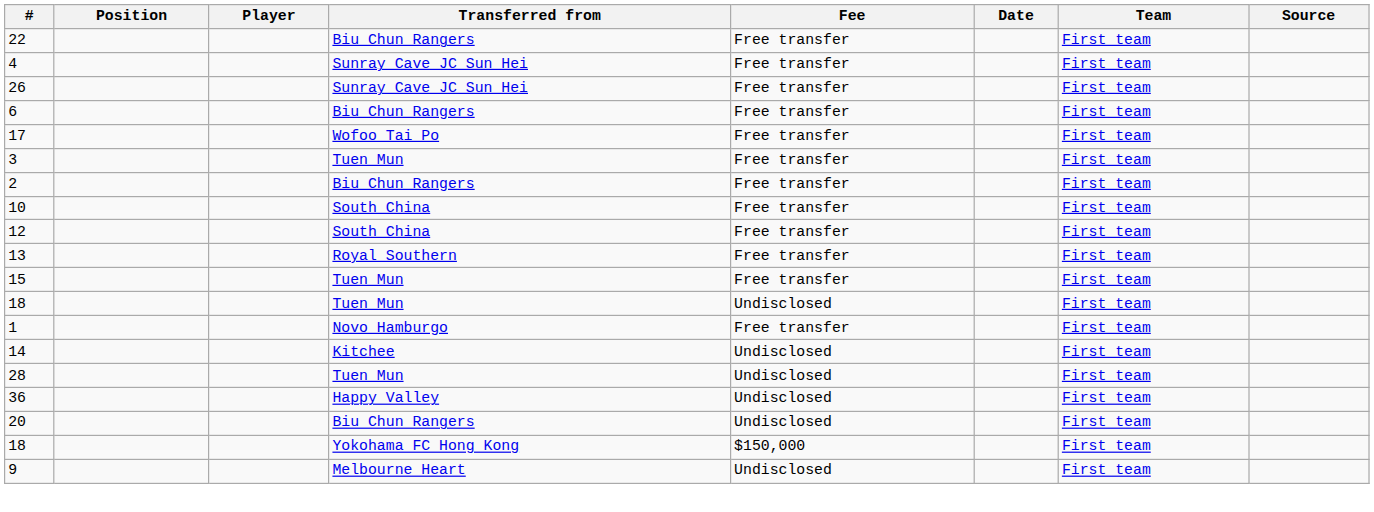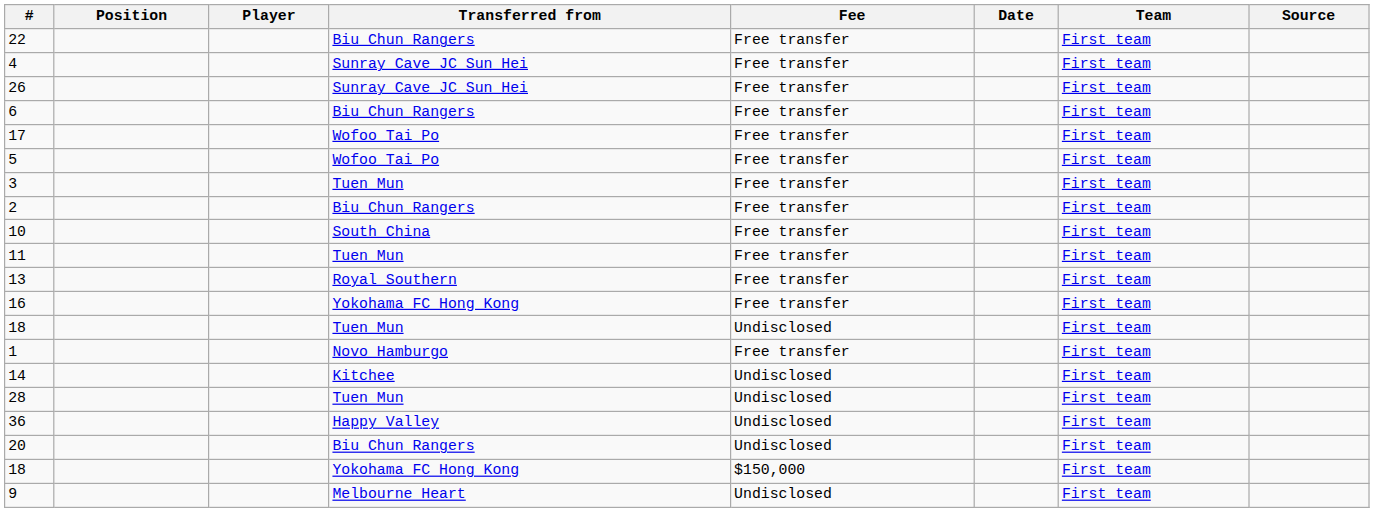+ row: 5 | Wofoo Tai Po | Free transfer | First team
+ row: 11 | Tuen Mun | Free transfer | First team
- row: 12 | South China | Free transfer | First team
- row: 15 | Tuen Mun | Free transfer | First team
+ row: 16 | Yokohama FC Hong Kong | Free transfer | First team
